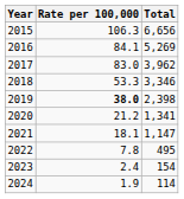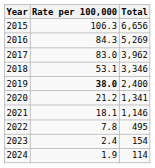2016 | Rate per 100,000: 84.1 -> 84.3
2018 | Rate per 100,000: 53.3 -> 53.1
2019 | Total: 2,398 -> 2,400
2021 | Total: 1,147 -> 1,146
